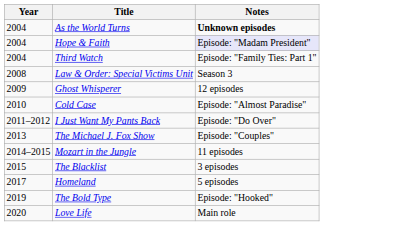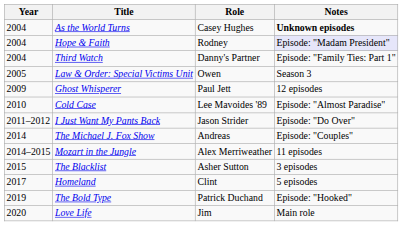+ column: Role | Casey Hughes | Rodney | Danny's Partner | Owen | Paul Jett | Lee Mavoides '89 | Jason Strider | Andreas | Alex Merriweather | Asher Sutton | Clint | Patrick Duchand | Jim
Law & Order: Special Victims Unit | Year: 2008 -> 2005
The Michael J. Fox Show | Year: 2013 -> 2014
